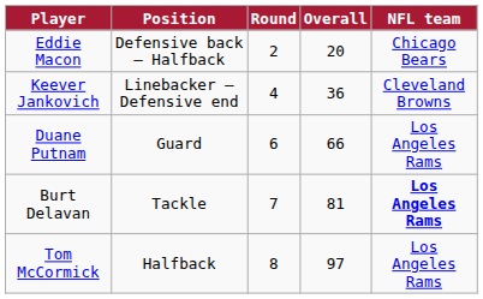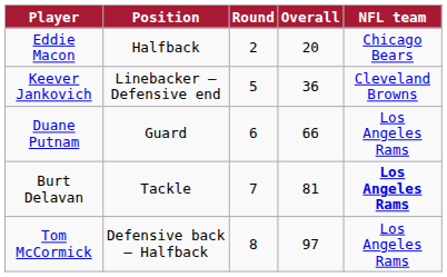Eddie Macon | Position: Defensive back – Halfback -> Halfback
Keever Jankovich | Round: 4 -> 5
Tom McCormick | Position: Halfback -> Defensive back – Halfback
